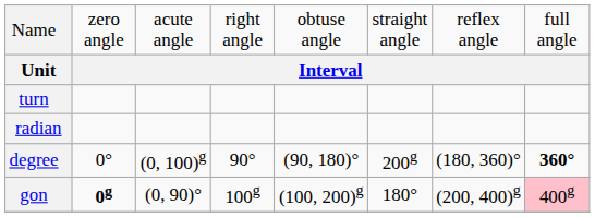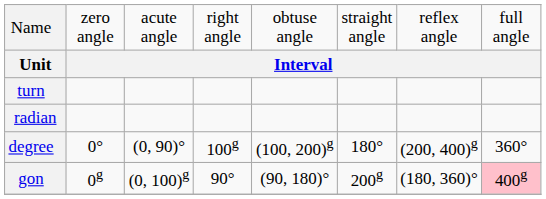degree | column 3: (0, 100)g -> (0, 90)°
degree | column 4: 90° -> 100g
degree | column 5: (90, 180)° -> (100, 200)g
degree | column 6: 200g -> 180°
degree | column 7: (180, 360)° -> (200, 400)g
degree | column 8: bold -> normal
gon | column 2: bold -> normal
gon | column 3: (0, 90)° -> (0, 100)g
gon | column 4: 100g -> 90°
gon | column 5: (100, 200)g -> (90, 180)°
gon | column 6: 180° -> 200g
gon | column 7: (200, 400)g -> (180, 360)°
